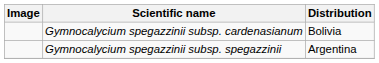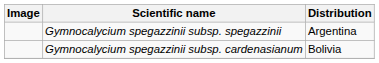rows swapped: Gymnocalycium spegazzinii subsp. cardenasianum <-> Gymnocalycium spegazzinii subsp. spegazzinii
